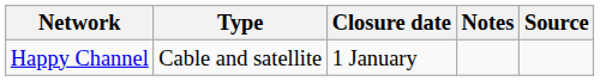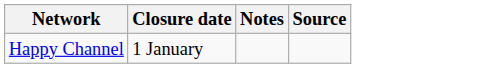- column: Type | Cable and satellite
